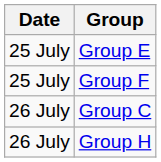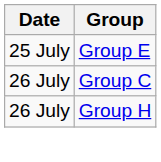- row: 25 July | Group F
